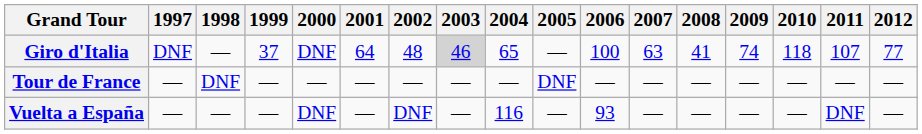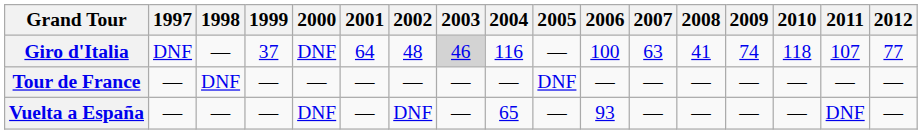Giro d'Italia | 2004: 65 -> 116
Vuelta a España | 2004: 116 -> 65
